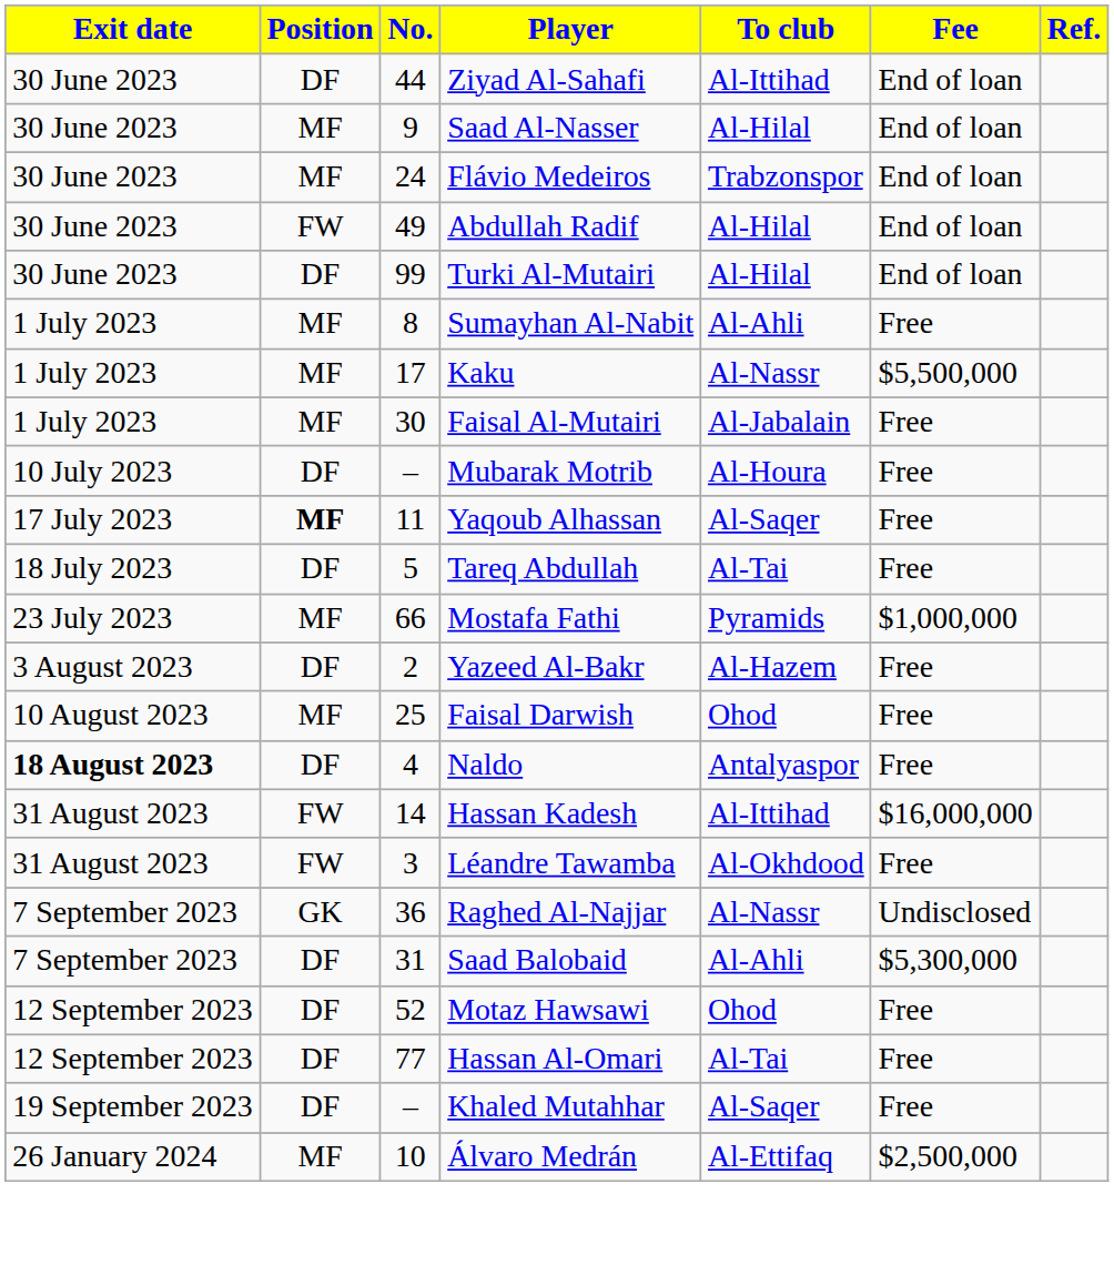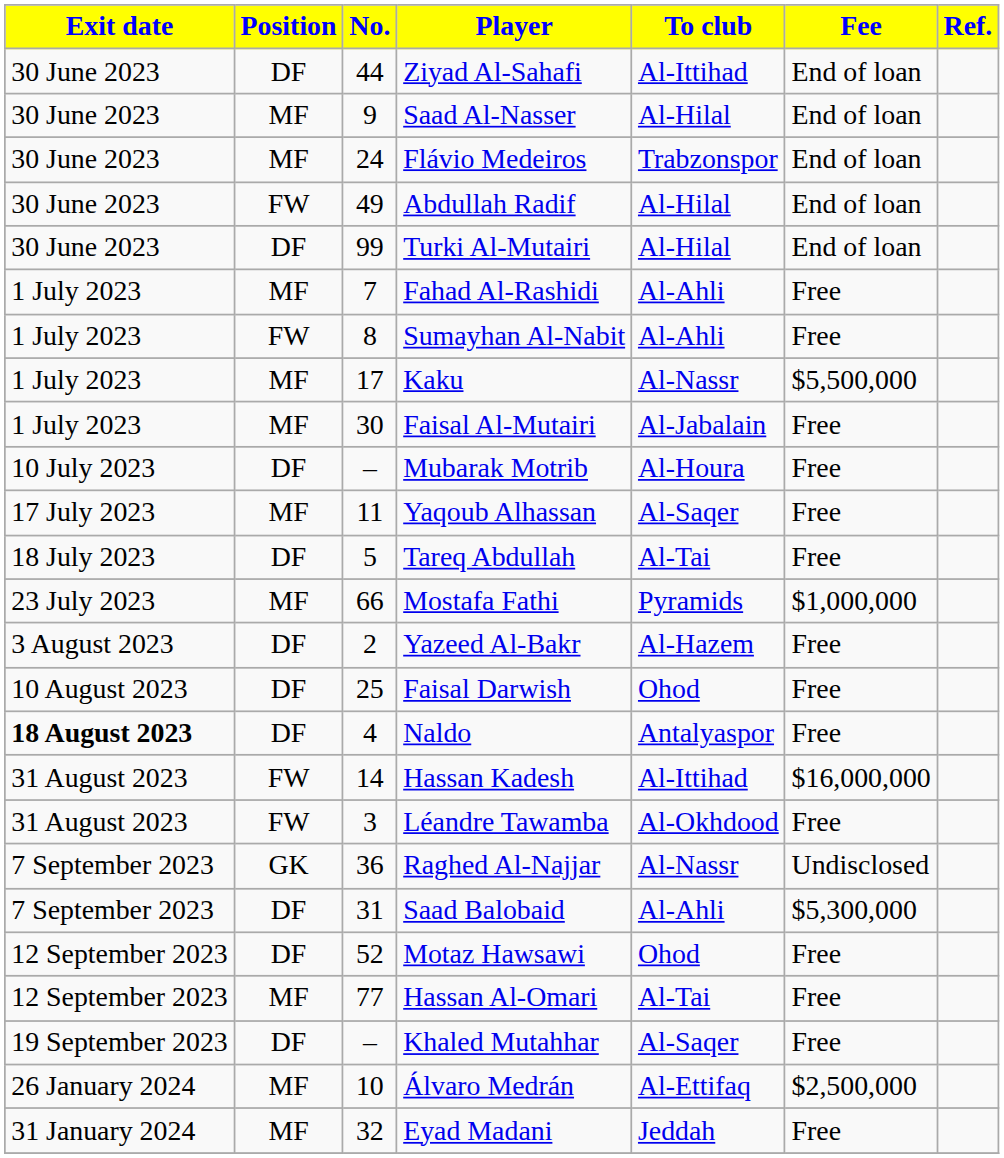+ row: 1 July 2023 | MF | 7 | Fahad Al-Rashidi | Al-Ahli | Free
Sumayhan Al-Nabit | Position: MF -> FW
Yaqoub Alhassan | Position: bold -> normal
Faisal Darwish | Position: MF -> DF
Hassan Al-Omari | Position: DF -> MF
+ row: 31 January 2024 | MF | 32 | Eyad Madani | Jeddah | Free
